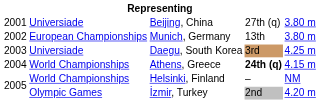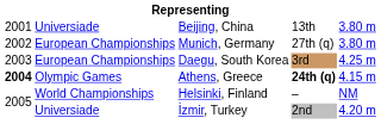Beijing, China | column 4: 27th (q) -> 13th
Munich, Germany | column 4: 13th -> 27th (q)
Daegu, South Korea | column 2: Universiade -> European Championships
Athens, Greece | column 1: normal -> bold
Athens, Greece | column 2: World Championships -> Olympic Games
İzmir, Turkey | column 2: Olympic Games -> Universiade
